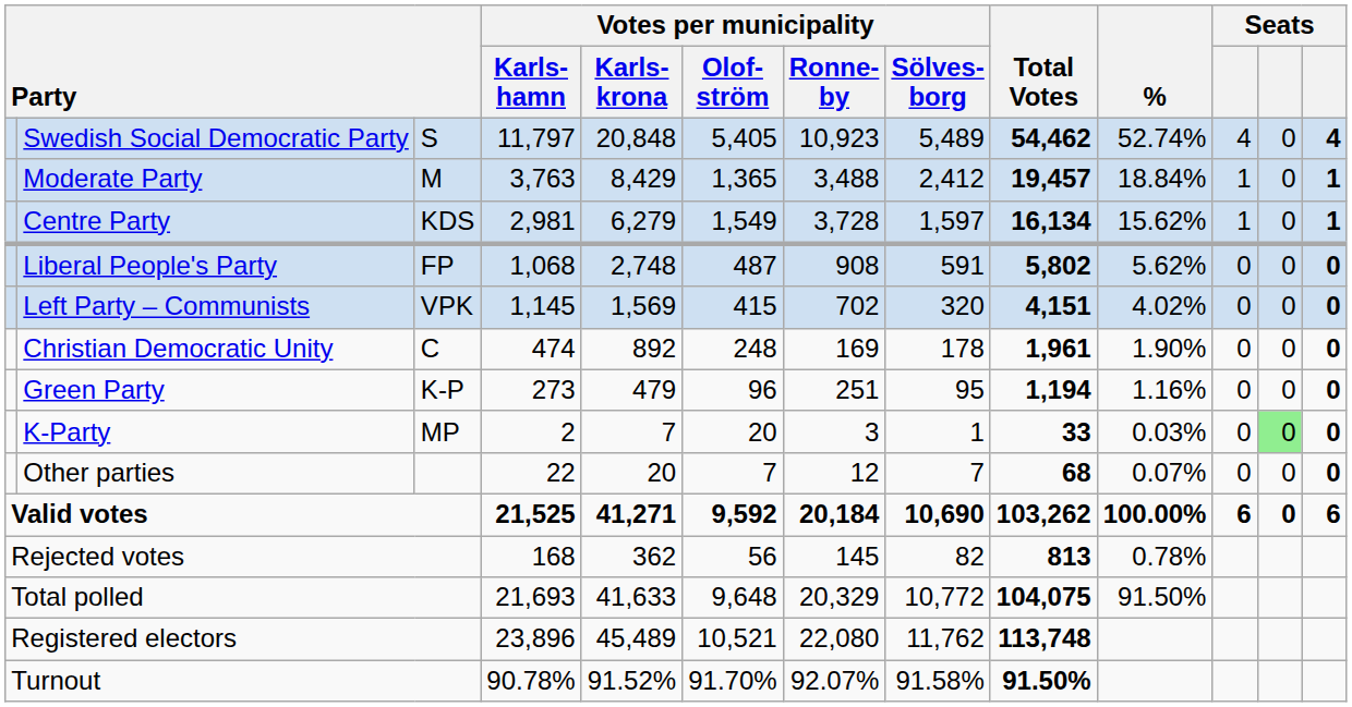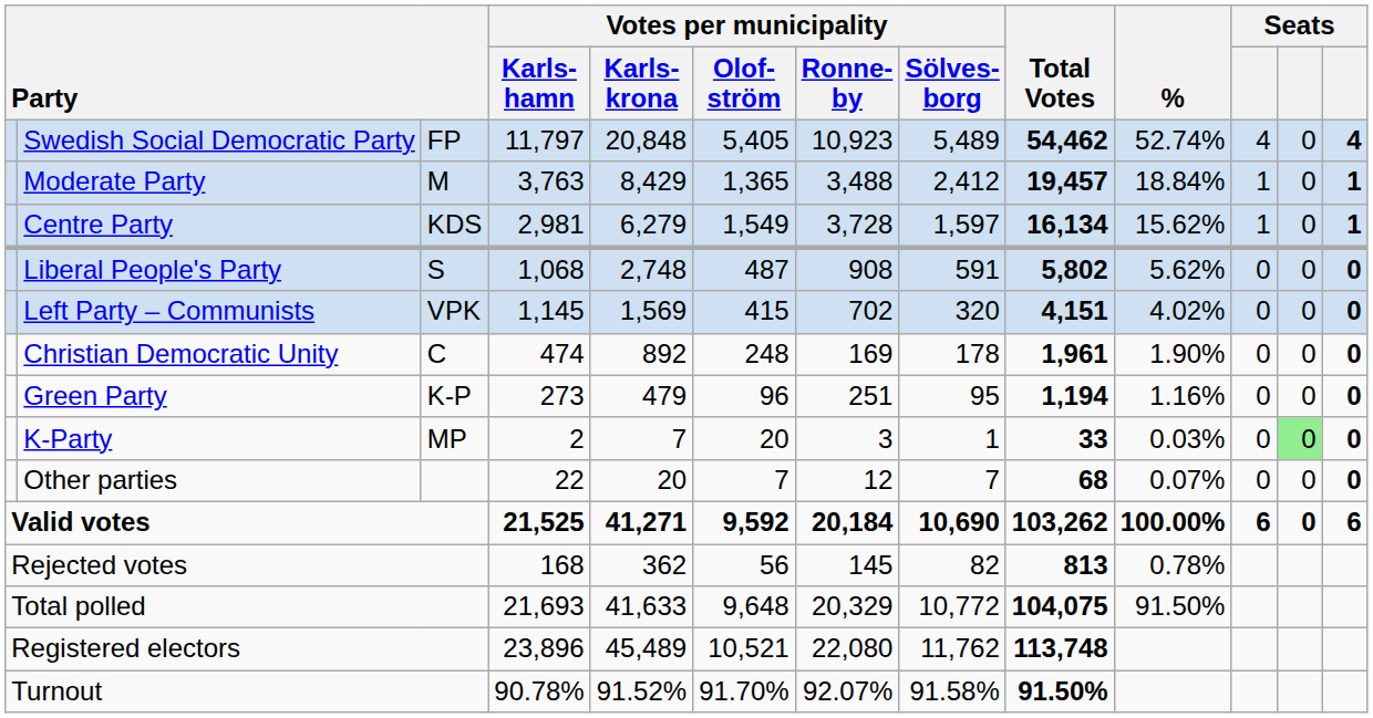Swedish Social Democratic Party | column 3: S -> FP
Liberal People's Party | column 3: FP -> S
